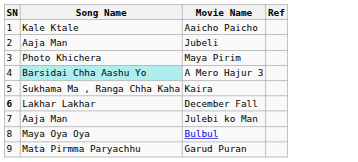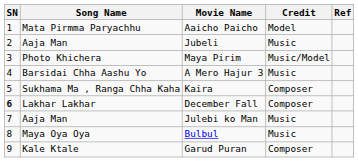+ column: Credit | Model | Music | Music/Model | Music | Composer | Composer | Music | Music | Composer
Aaicho Paicho | Song Name: Kale Ktale -> Mata Pirmma Paryachhu
A Mero Hajur 3 | Song Name: paleturquoise background -> no background
Garud Puran | Song Name: Mata Pirmma Paryachhu -> Kale Ktale
